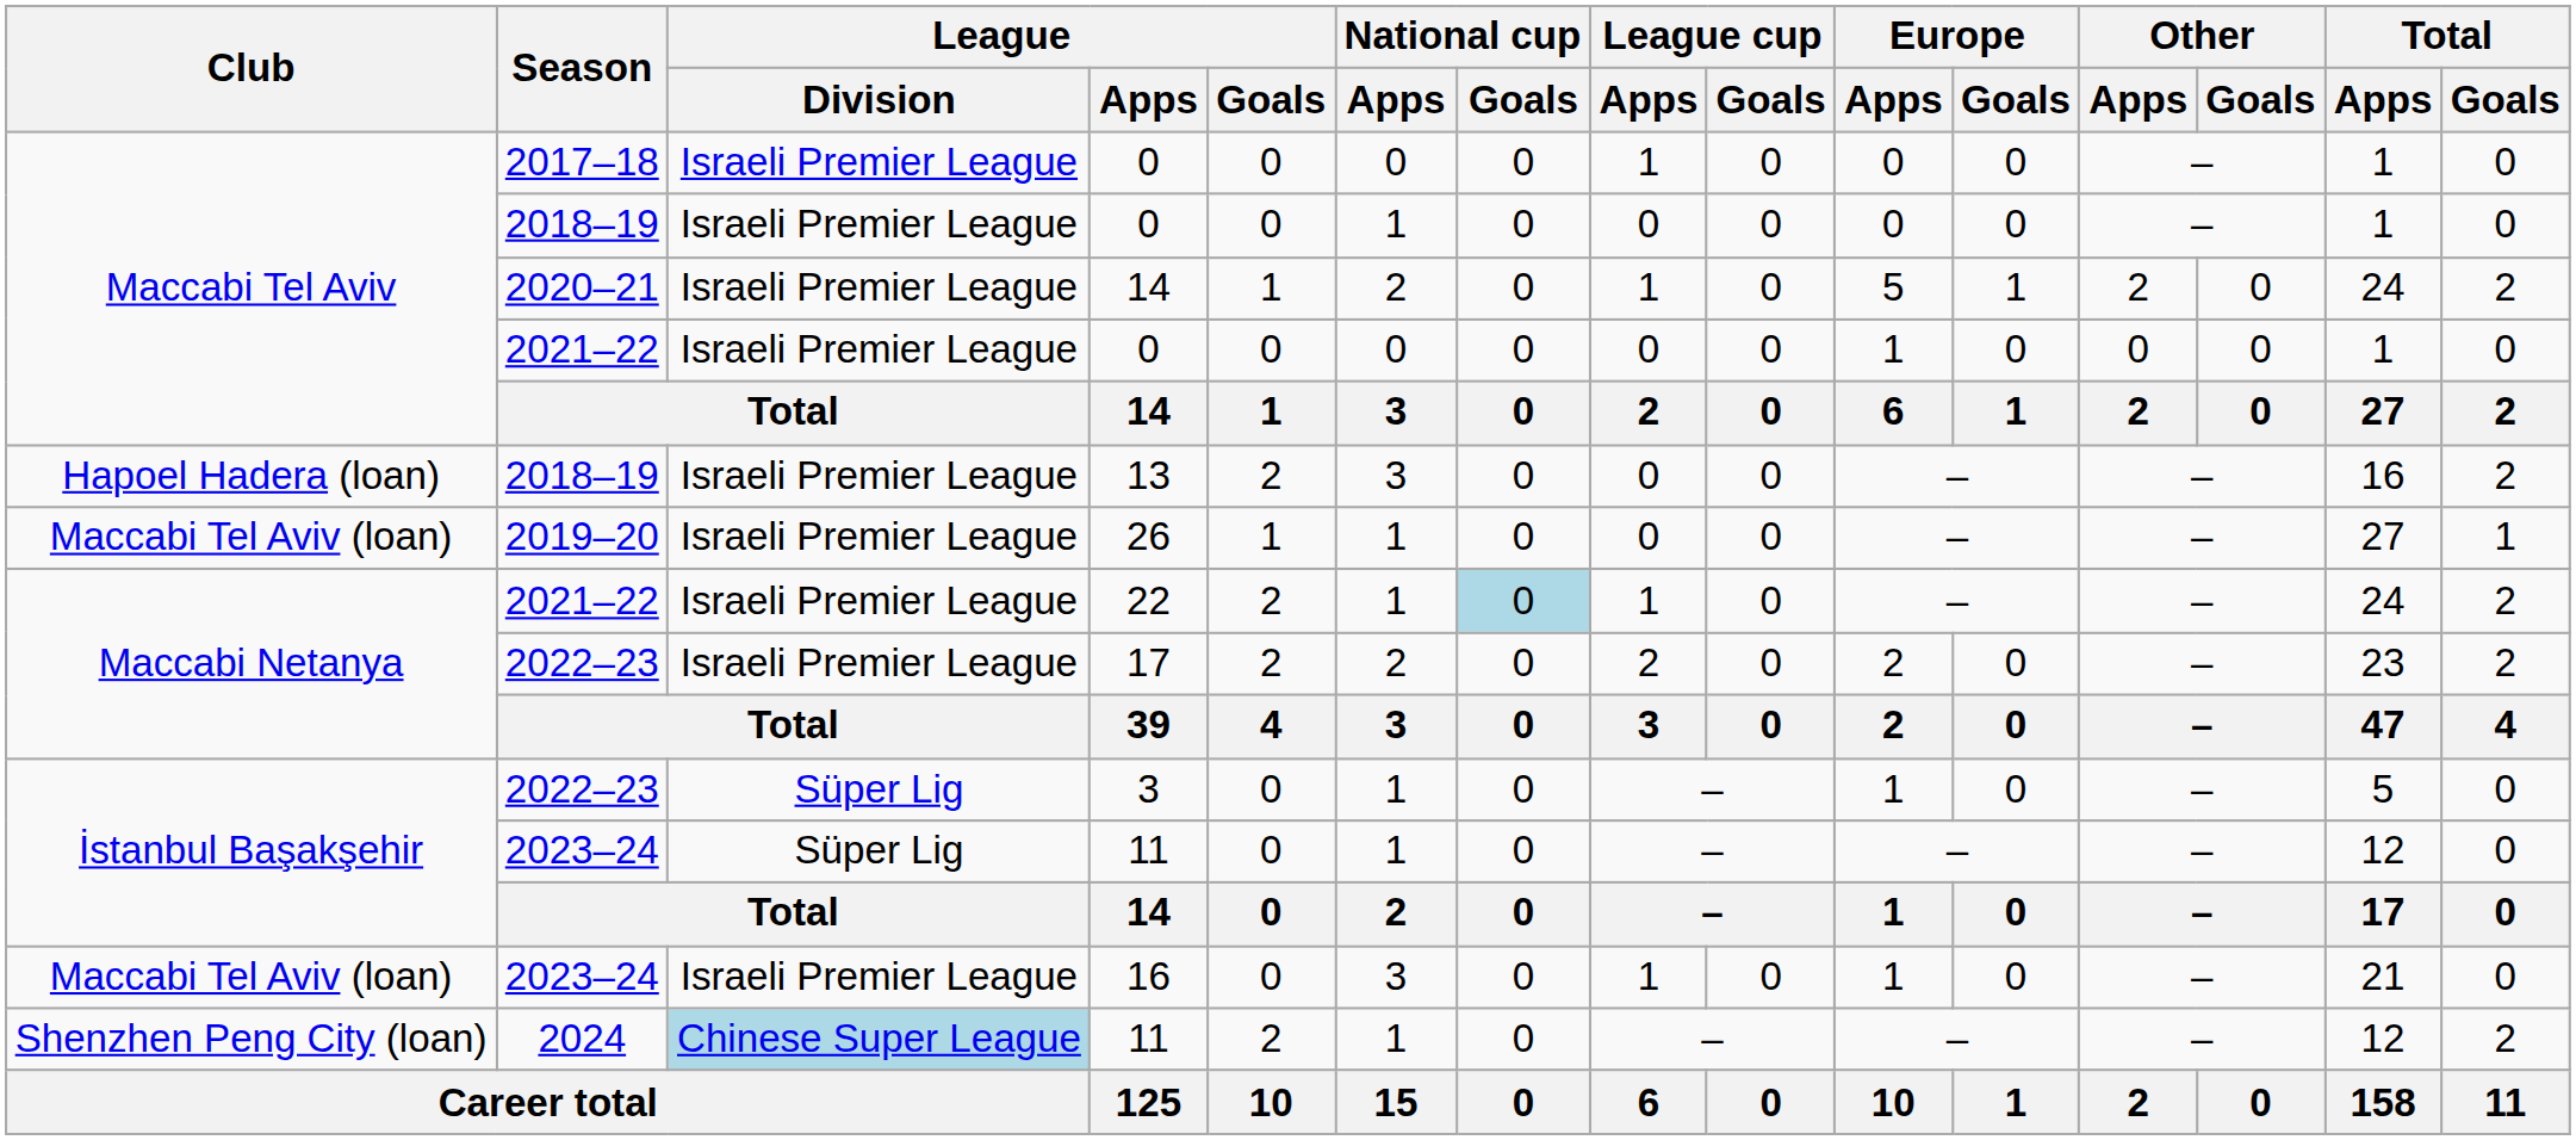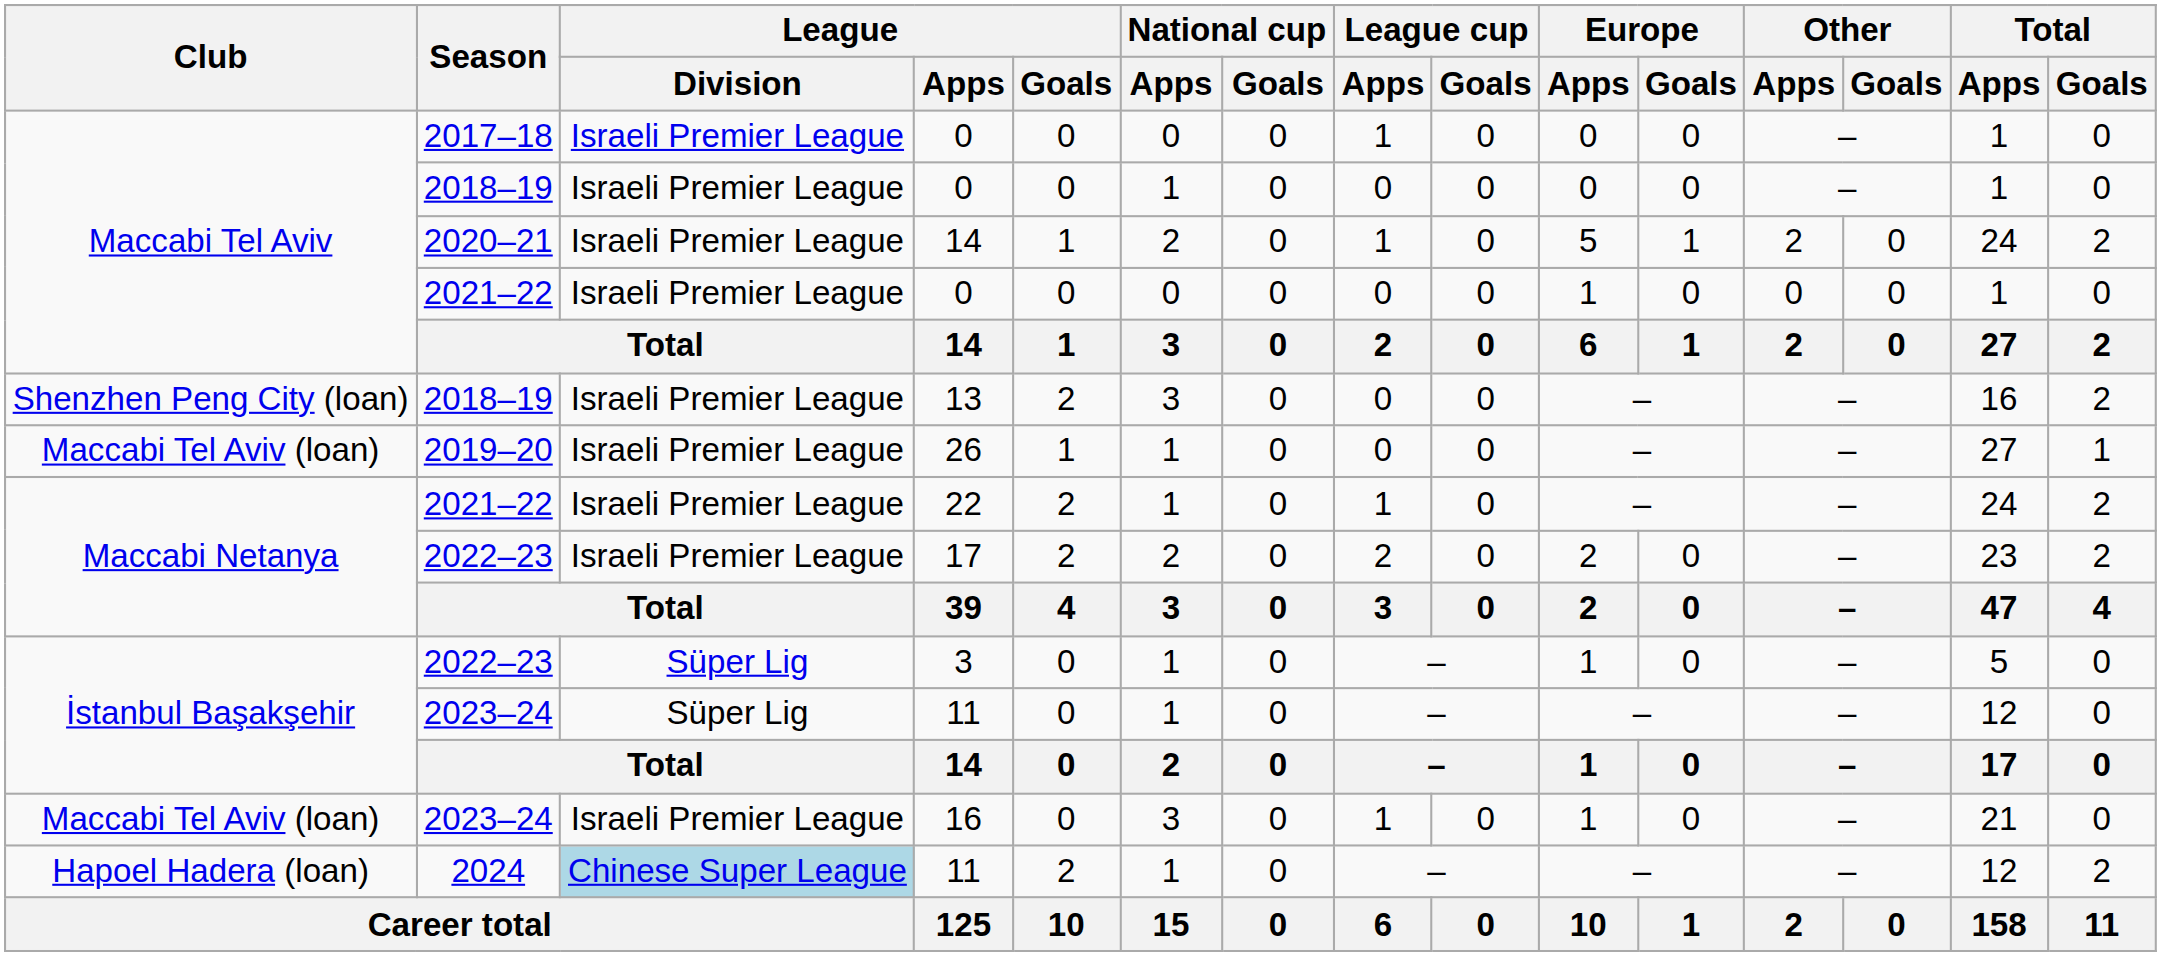13 | Club: Hapoel Hadera (loan) -> Shenzhen Peng City (loan)
22 | National cup / Goals: lightblue background -> no background
2024 / 11 | Club: Shenzhen Peng City (loan) -> Hapoel Hadera (loan)
